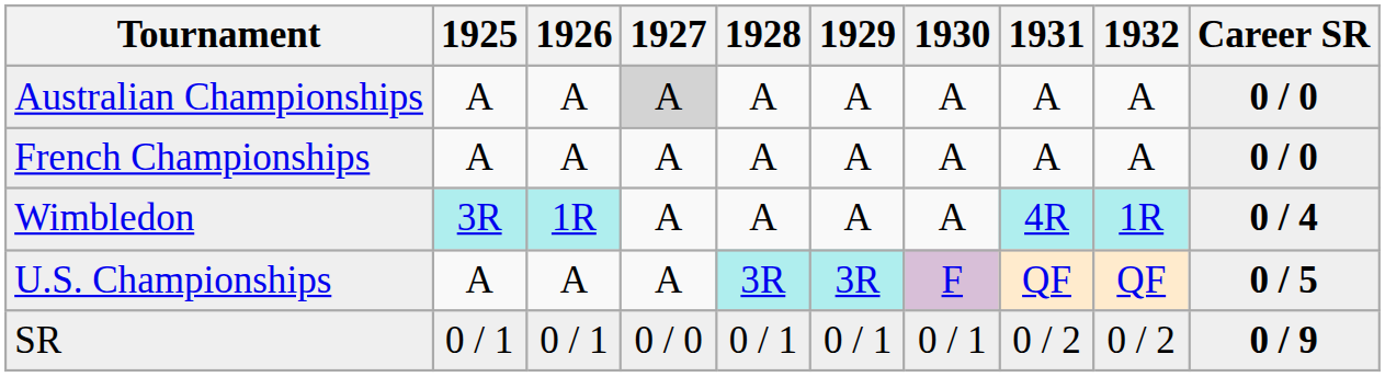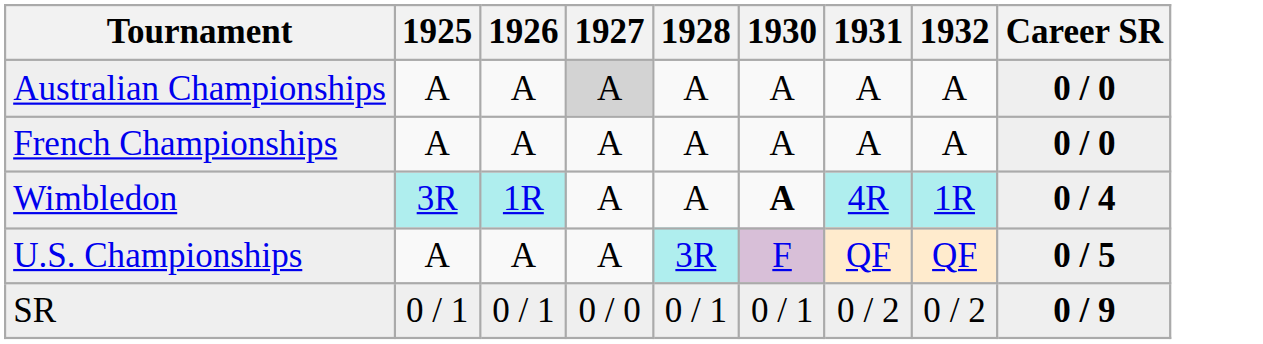- column: 1929 | A | A | A | 3R | 0 / 1
Wimbledon | 1930: normal -> bold
